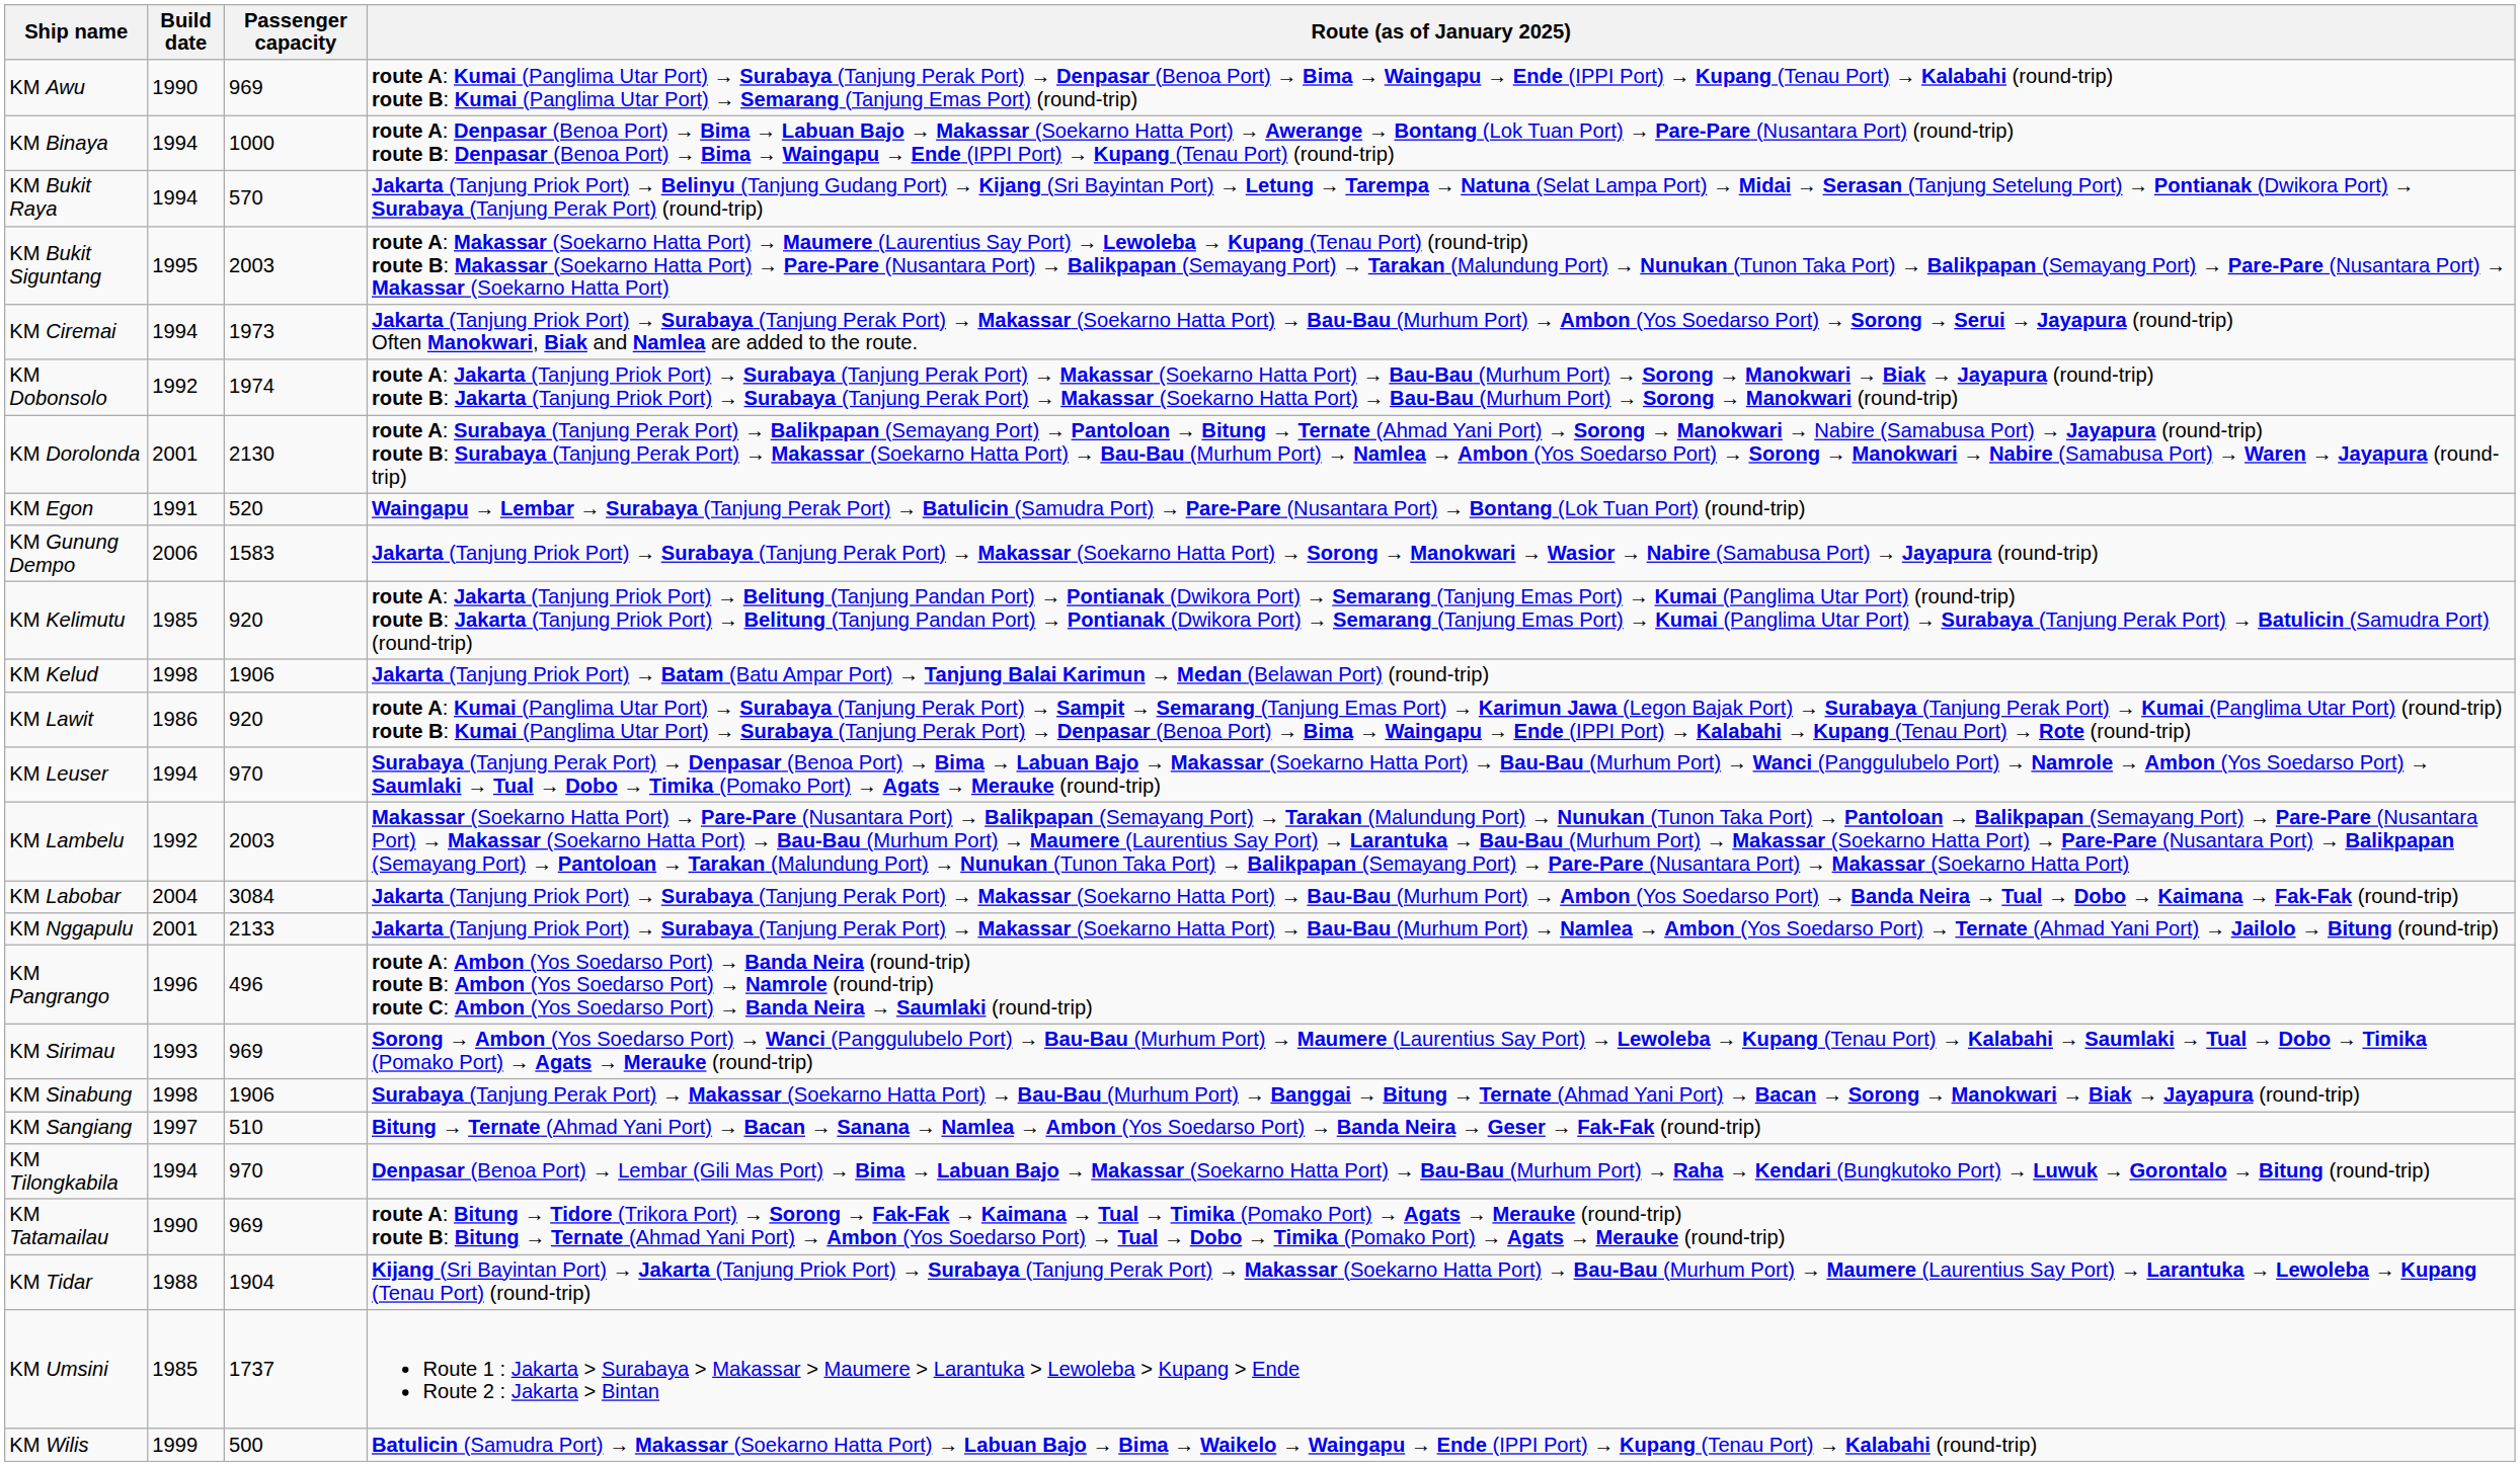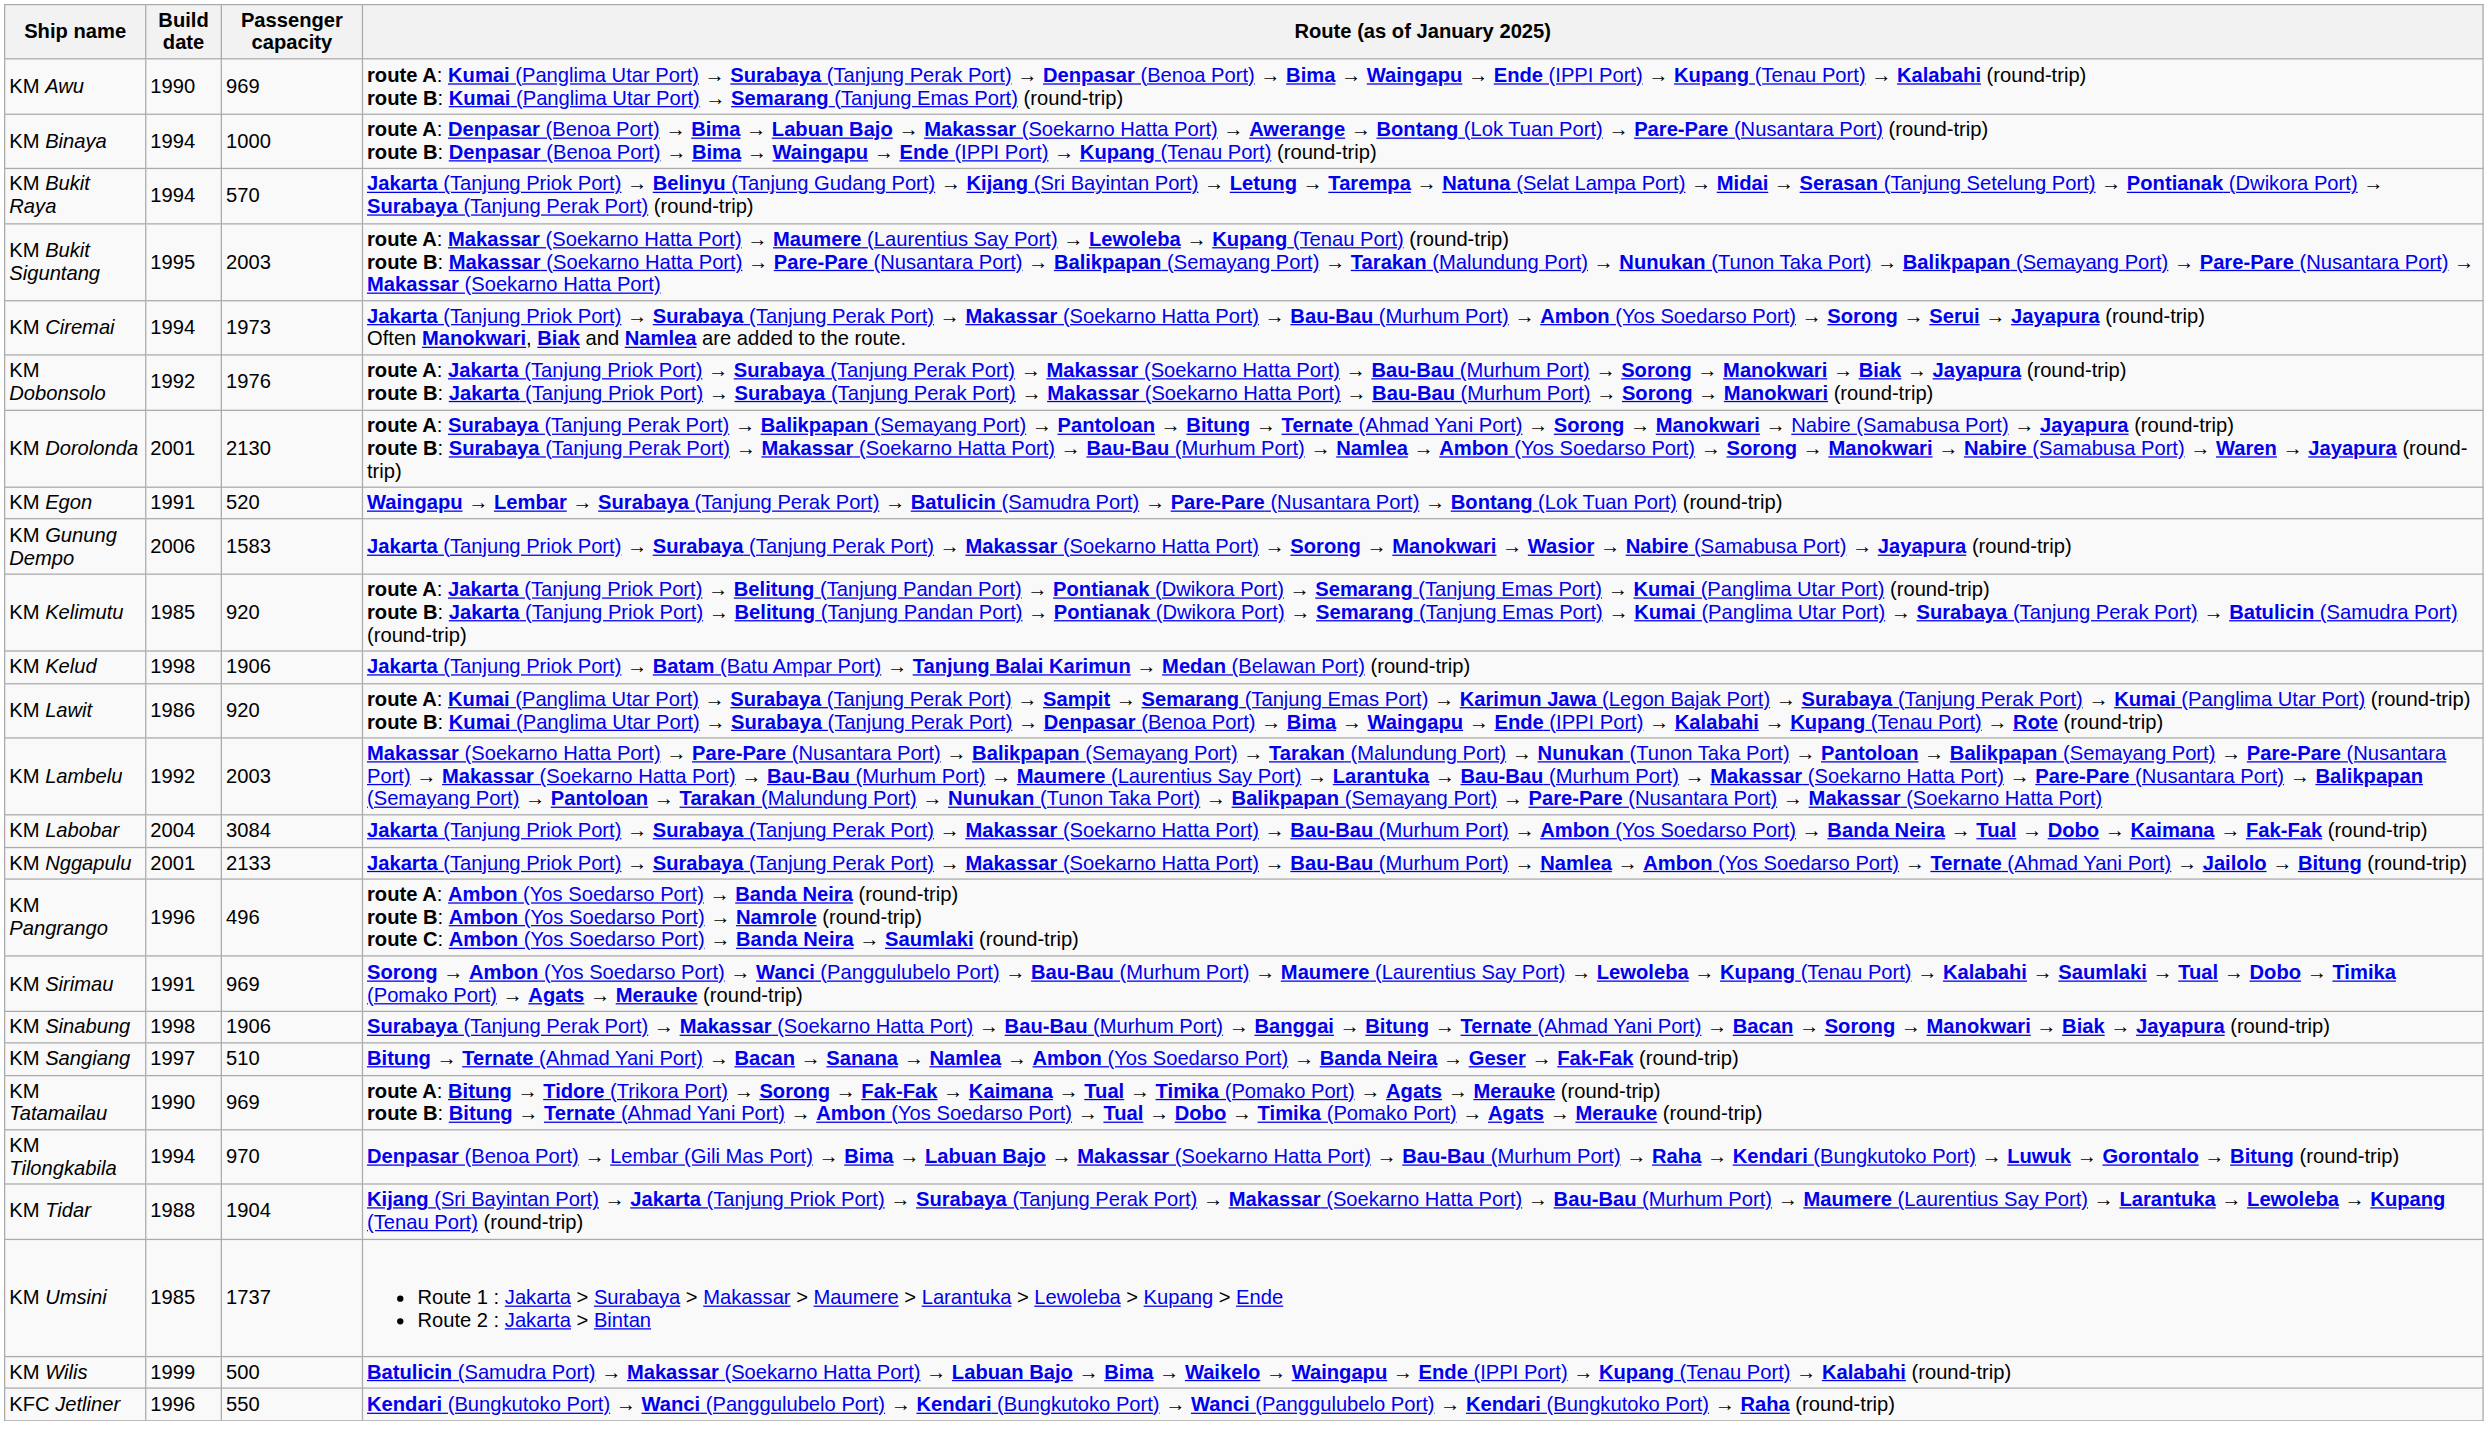KM Dobonsolo | Passenger capacity: 1974 -> 1976
- row: KM Leuser | 1994 | 970 | Surabaya (Tanjung Perak Port) → Denpasar (Benoa Port) → Bima → Labuan Bajo → Makassar (Soekarno Hatta Port) → Bau-Bau (Murhum Port) → Wanci (Panggulubelo Port) → Namrole → Ambon (Yos Soedarso Port) → Saumlaki → Tual → Dobo → Timika (Pomako Port) → Agats → Merauke (round-trip)
KM Sirimau | Build date: 1993 -> 1991
rows swapped: KM Tilongkabila <-> KM Tatamailau
+ row: KFC Jetliner | 1996 | 550 | Kendari (Bungkutoko Port) → Wanci (Panggulubelo Port) → Kendari (Bungkutoko Port) → Wanci (Panggulubelo Port) → Kendari (Bungkutoko Port) → Raha (round-trip)
